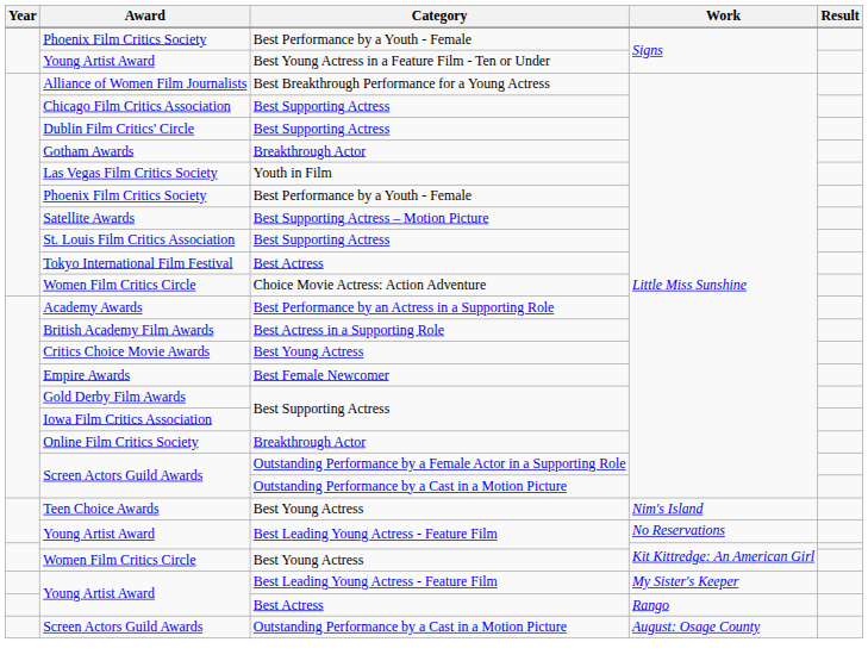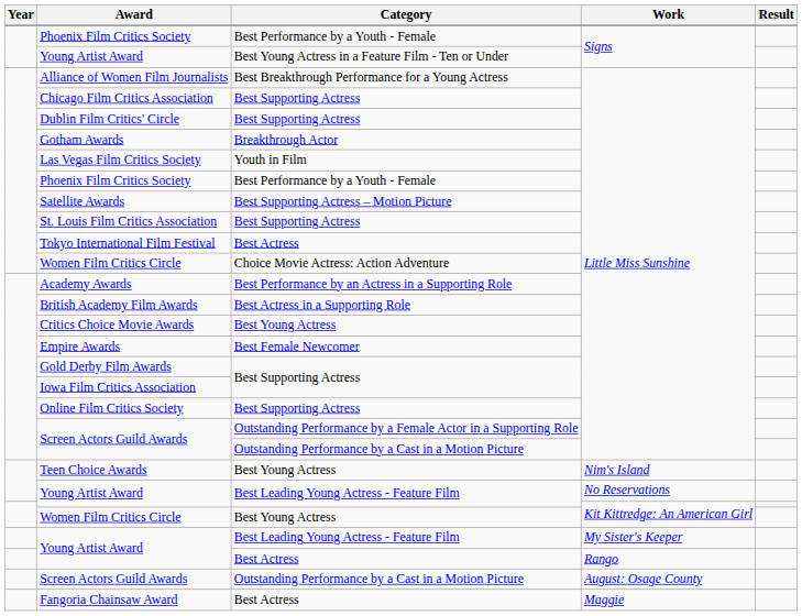Online Film Critics Society | Category: Breakthrough Actor -> Best Supporting Actress
+ row: Fangoria Chainsaw Award | Best Actress | Maggie
